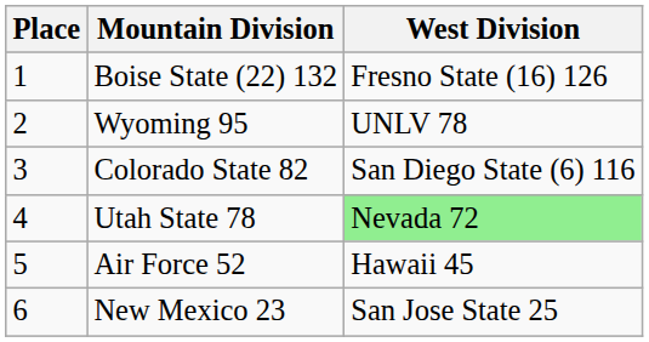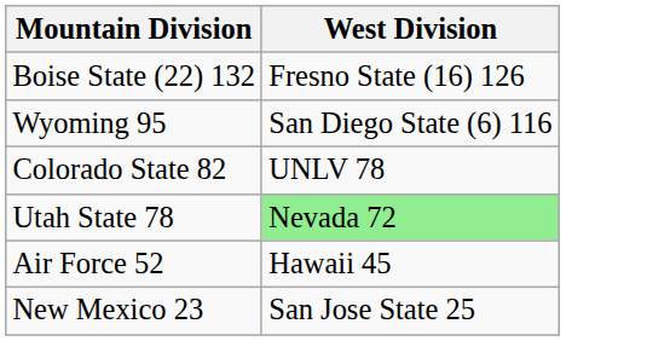- column: Place | 1 | 2 | 3 | 4 | 5 | 6
Wyoming 95 | West Division: UNLV 78 -> San Diego State (6) 116
Colorado State 82 | West Division: San Diego State (6) 116 -> UNLV 78
